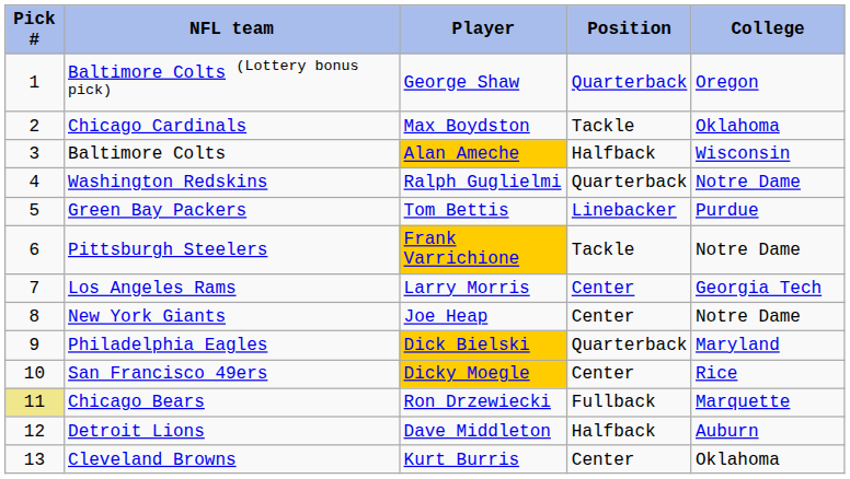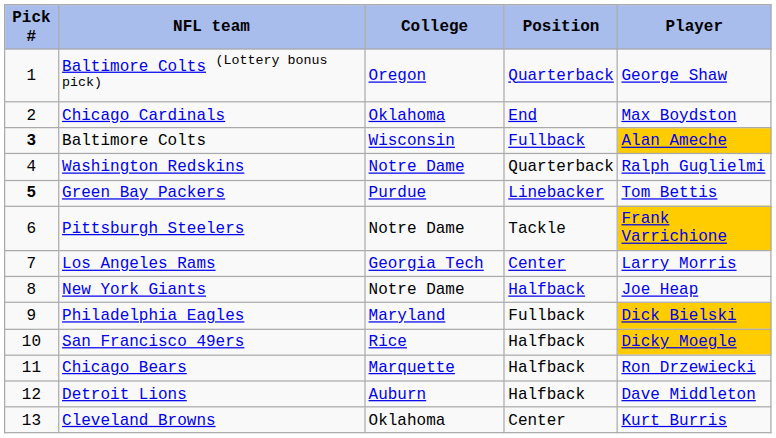columns swapped: Player <-> College
Chicago Cardinals | Position: Tackle -> End
Baltimore Colts | Pick #: normal -> bold
Baltimore Colts | Position: Halfback -> Fullback
Green Bay Packers | Pick #: normal -> bold
New York Giants | Position: Center -> Halfback
Philadelphia Eagles | Position: Quarterback -> Fullback
San Francisco 49ers | Position: Center -> Halfback
Chicago Bears | Pick #: khaki background -> no background
Chicago Bears | Position: Fullback -> Halfback
